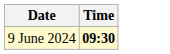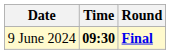+ column: Round | Final
